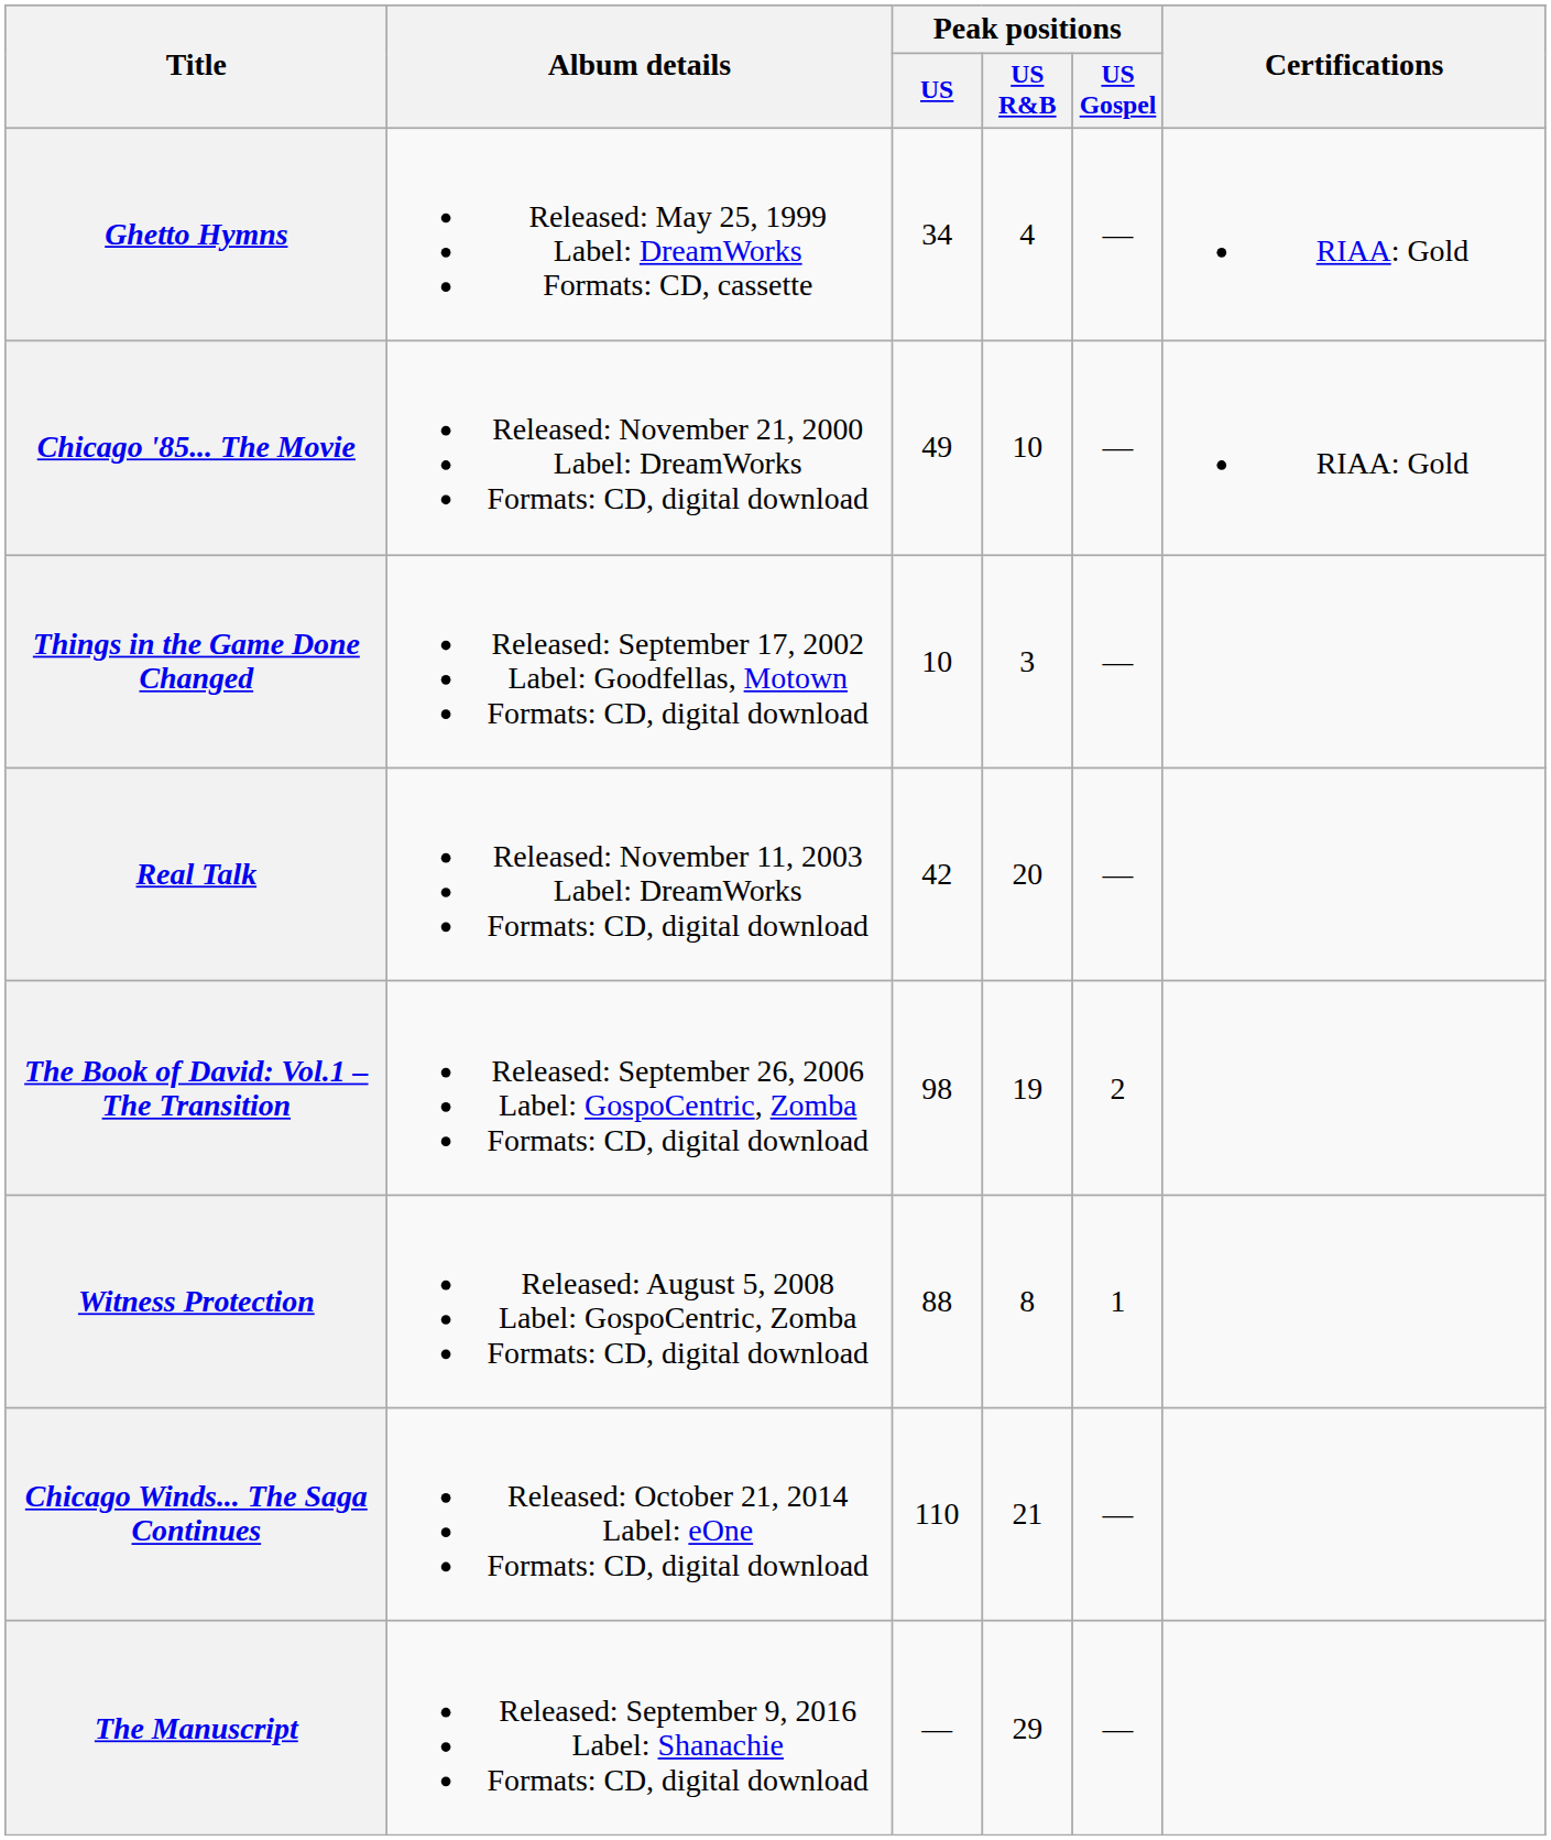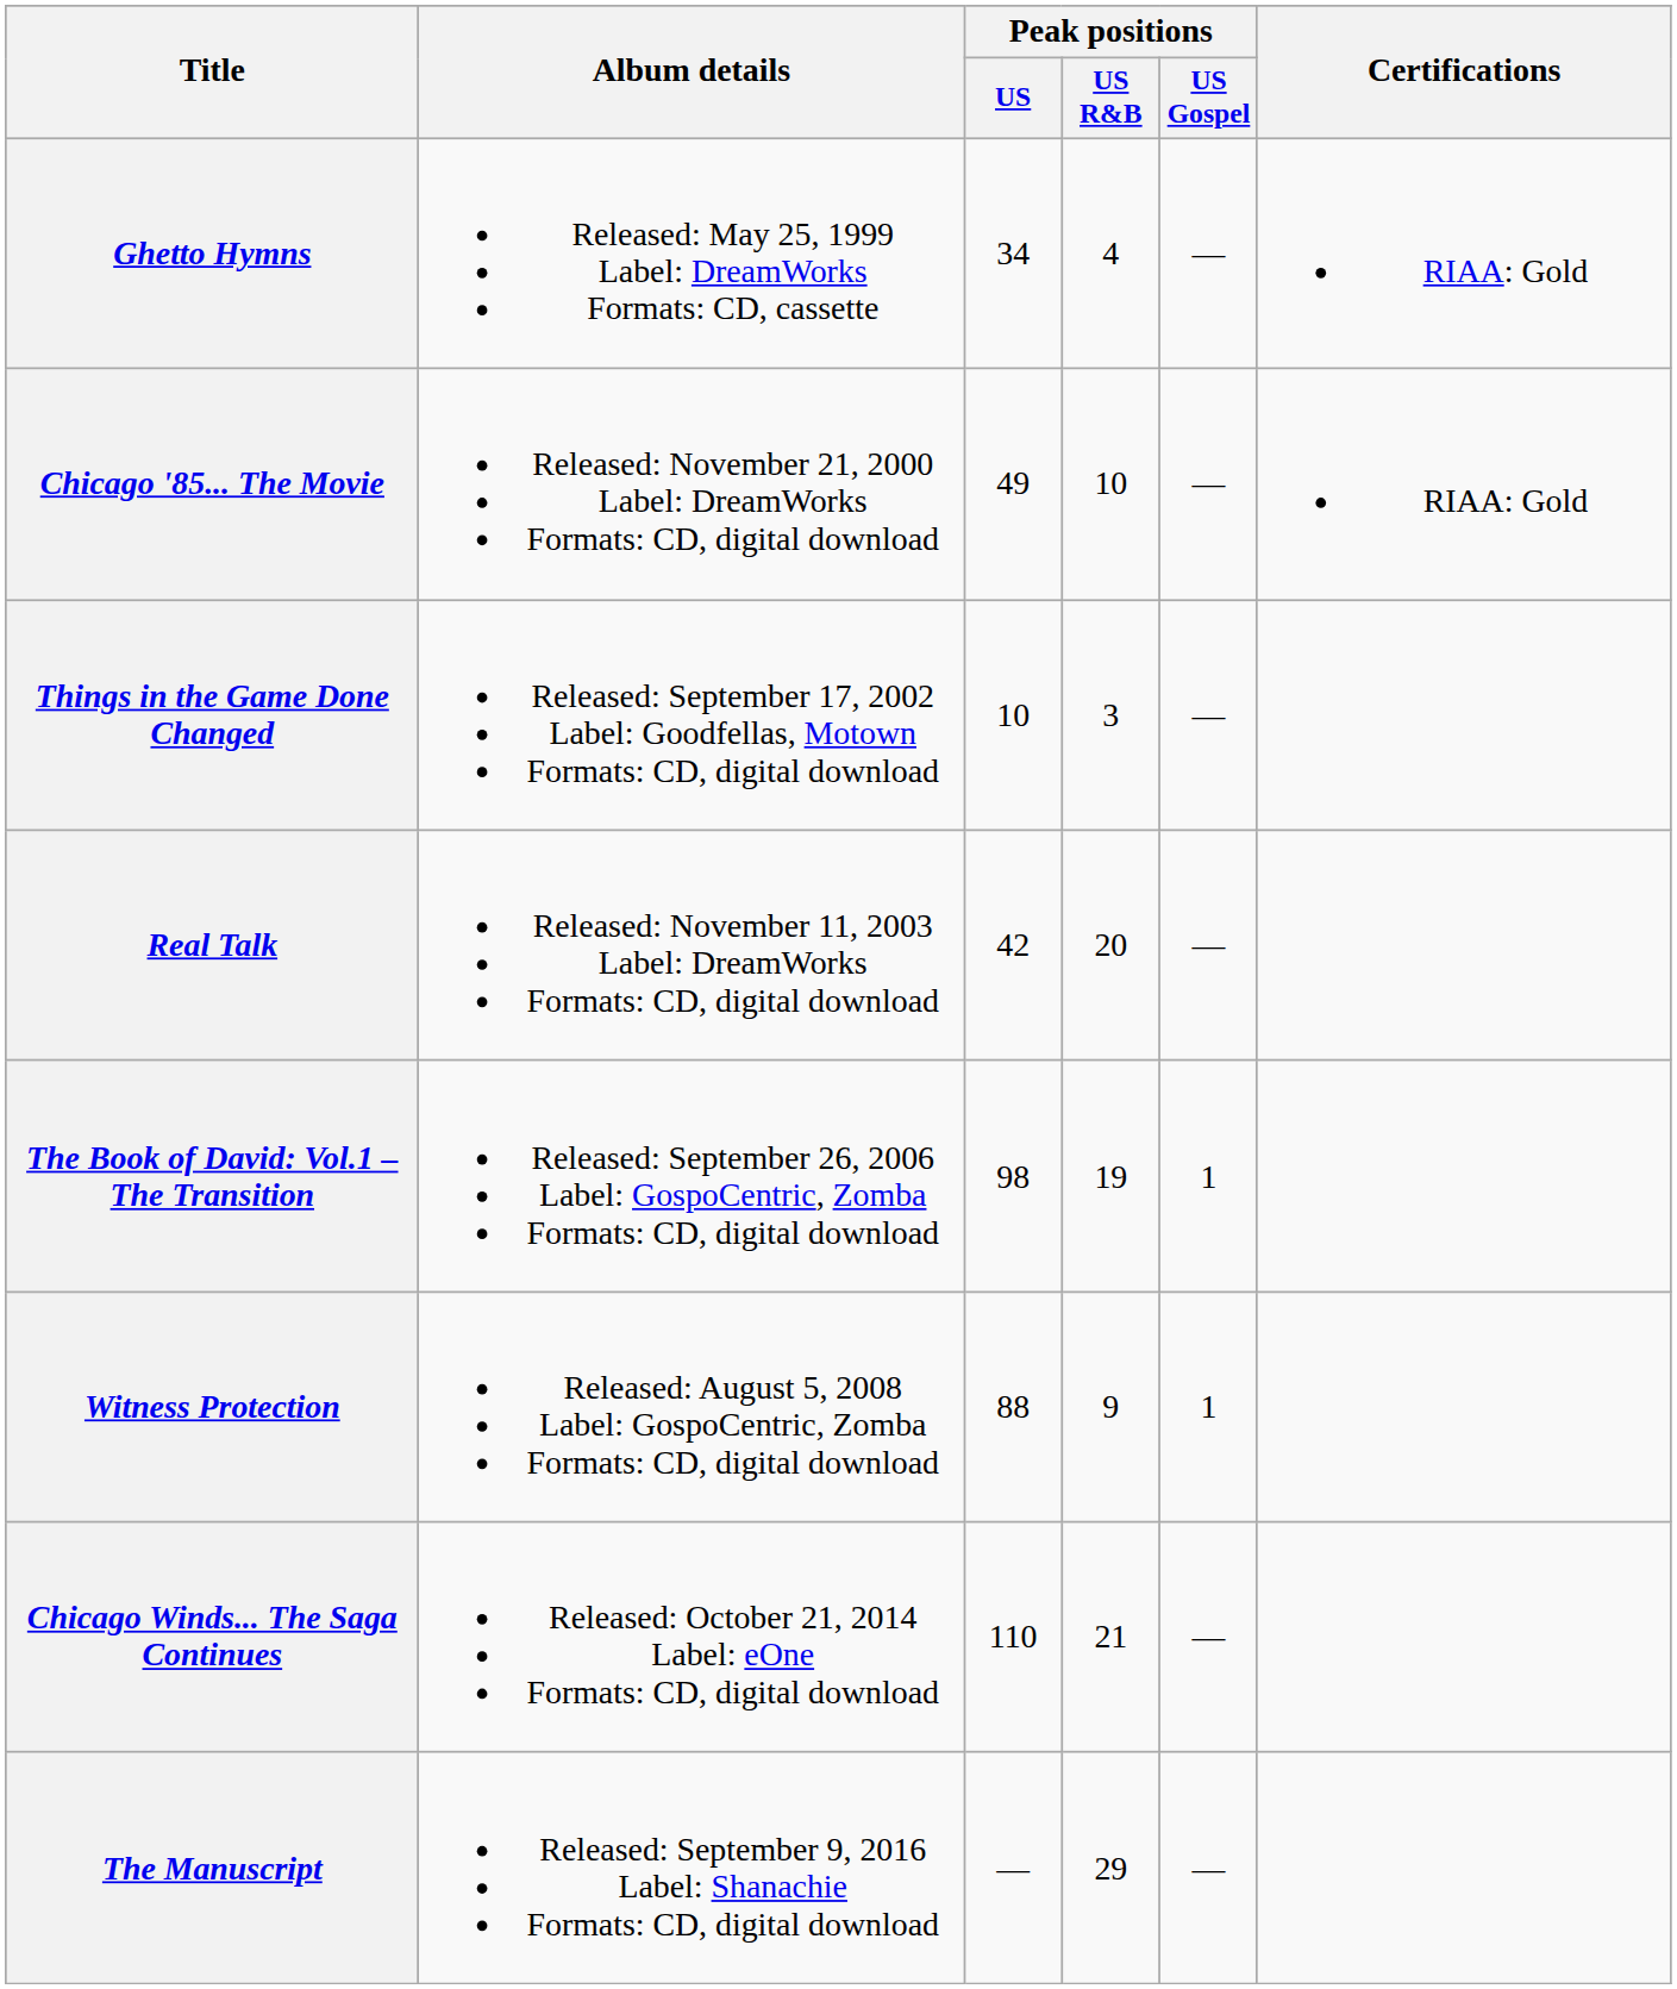The Book of David: Vol.1 – The Transition | Peak positions / US Gospel: 2 -> 1
Witness Protection | Peak positions / US R&B: 8 -> 9
